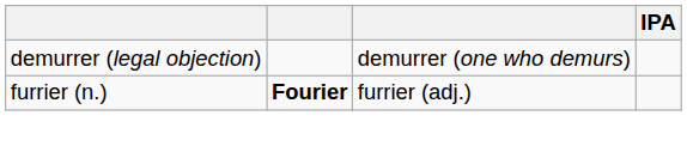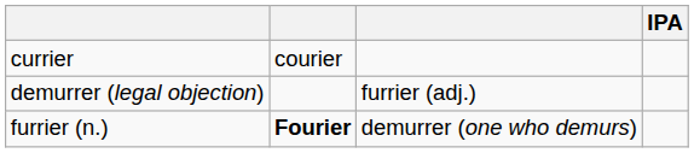+ row: currier | courier
demurrer (legal objection) | column 3: demurrer (one who demurs) -> furrier (adj.)
furrier (n.) | column 3: furrier (adj.) -> demurrer (one who demurs)
